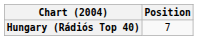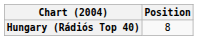Hungary (Rádiós Top 40) | Position: 7 -> 8
